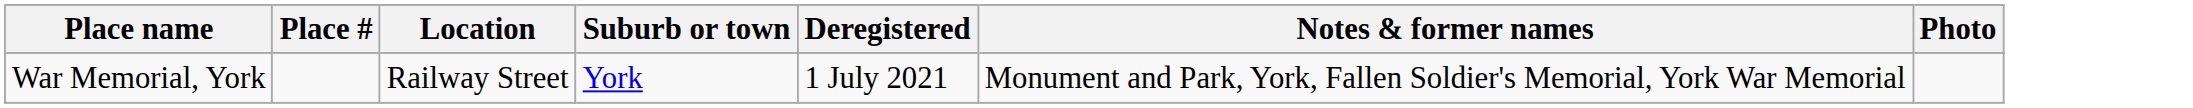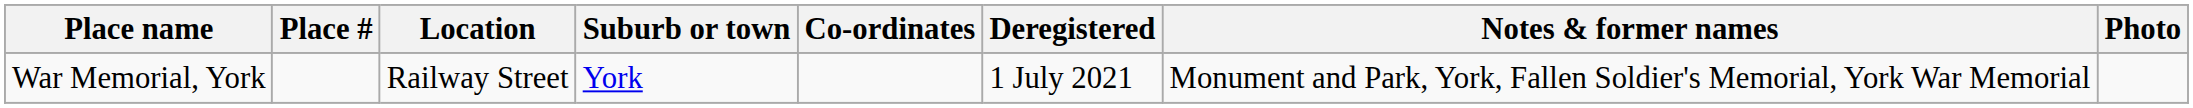+ column: Co-ordinates
